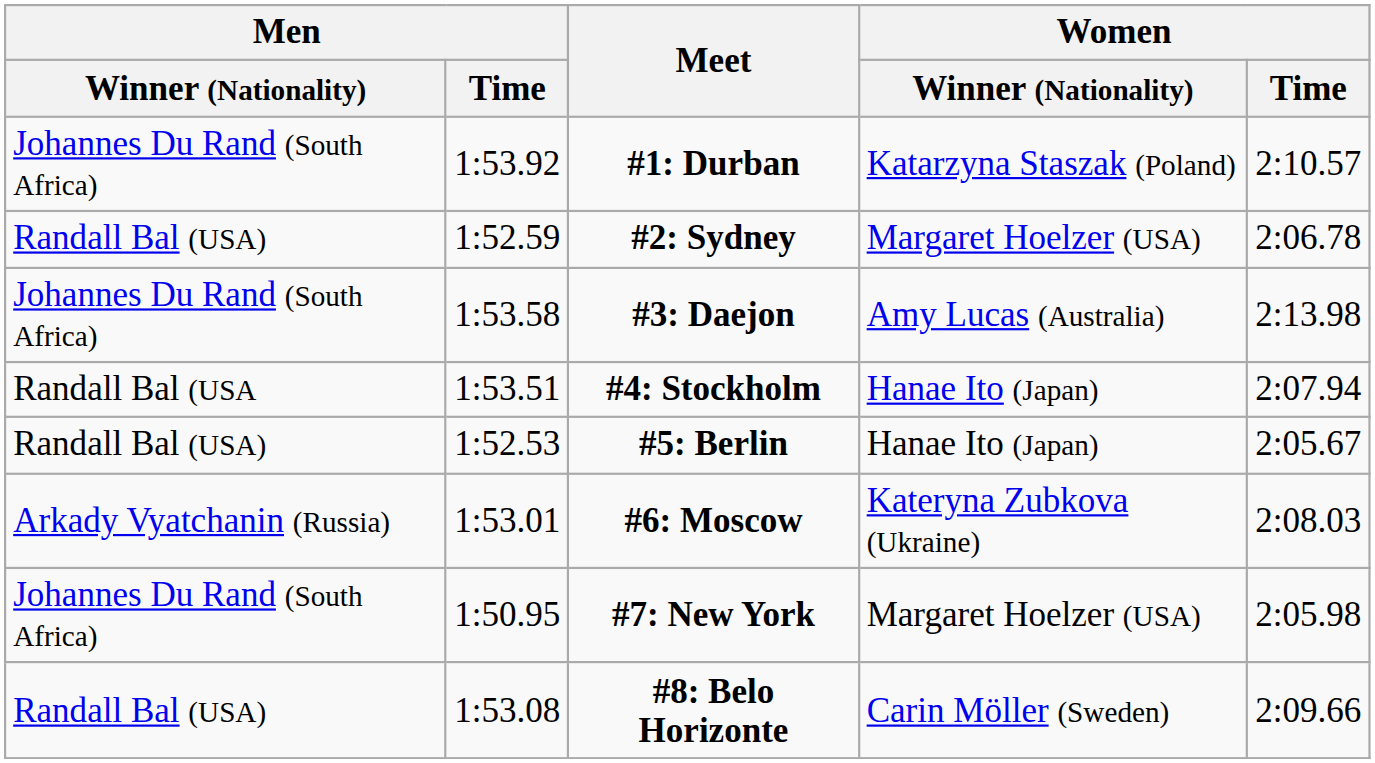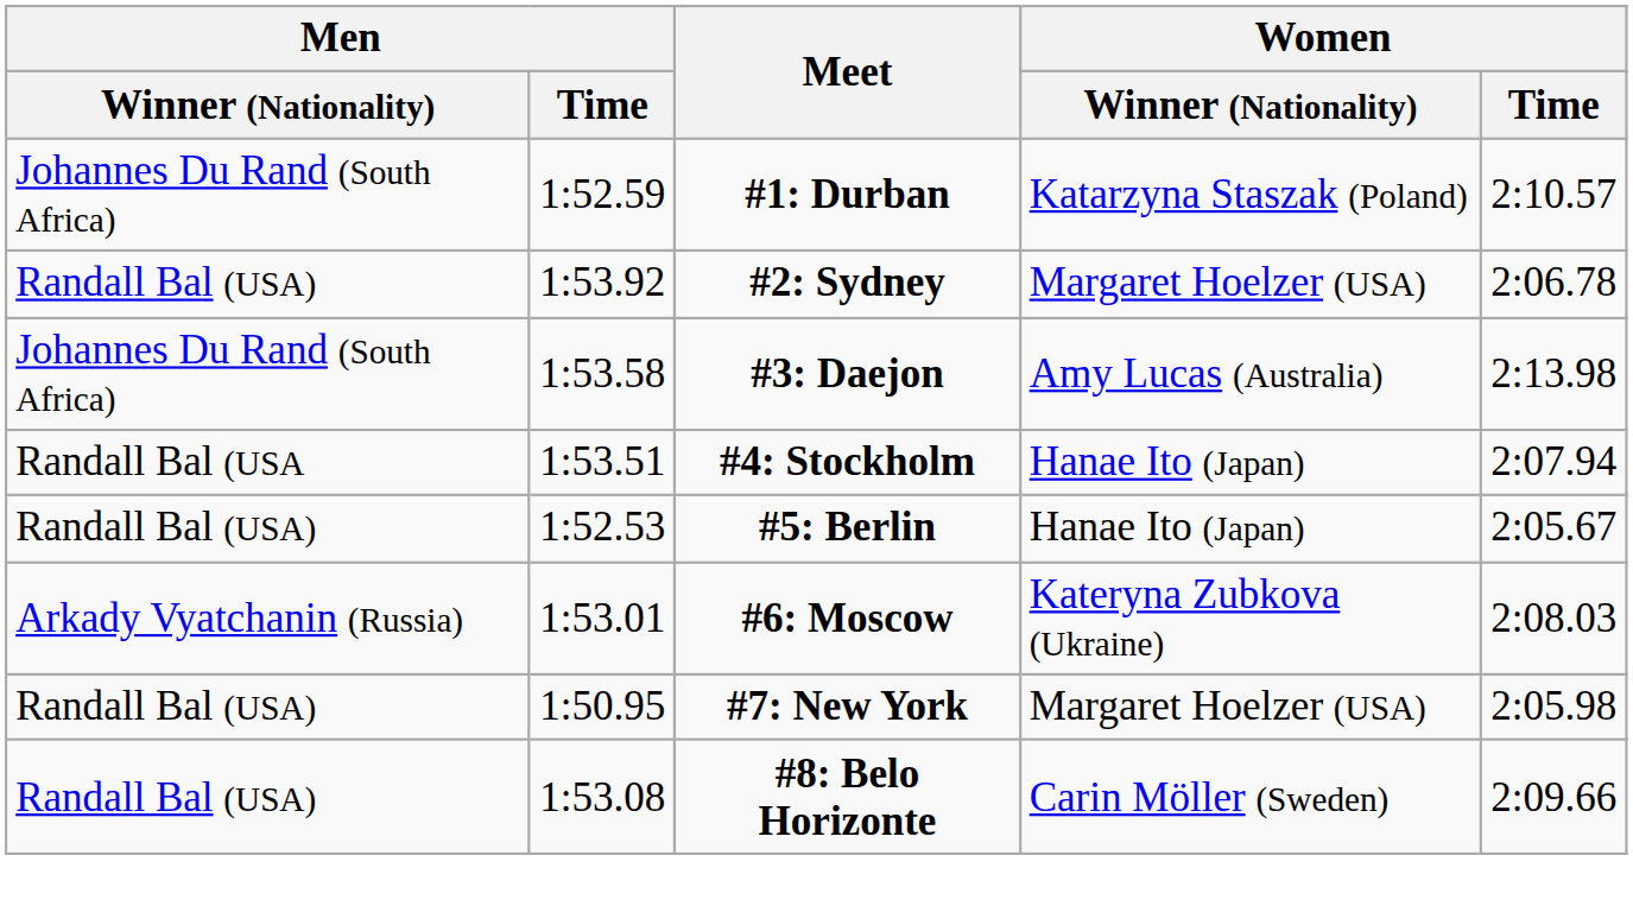#1: Durban | Men / Time: 1:53.92 -> 1:52.59
#2: Sydney | Men / Time: 1:52.59 -> 1:53.92
#7: New York | Men / Winner (Nationality): Johannes Du Rand (South Africa) -> Randall Bal (USA)
